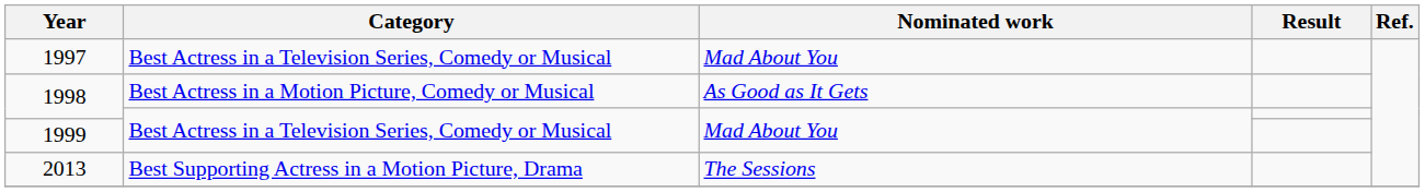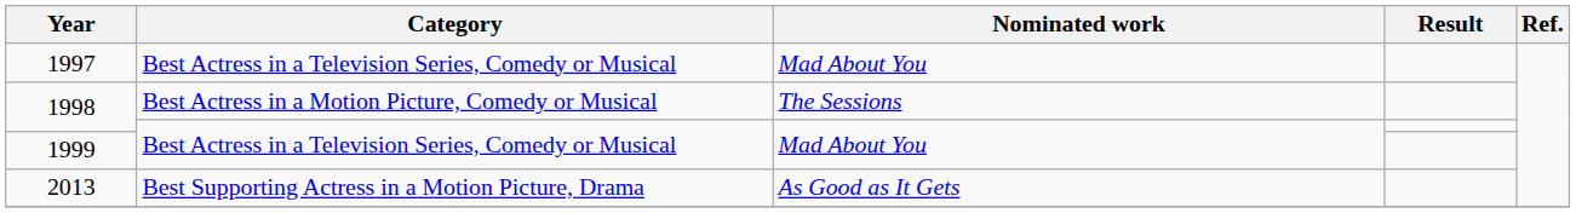1998 / Best Actress in a Motion Picture, Comedy or Musical | Nominated work: As Good as It Gets -> The Sessions
2013 | Nominated work: The Sessions -> As Good as It Gets
